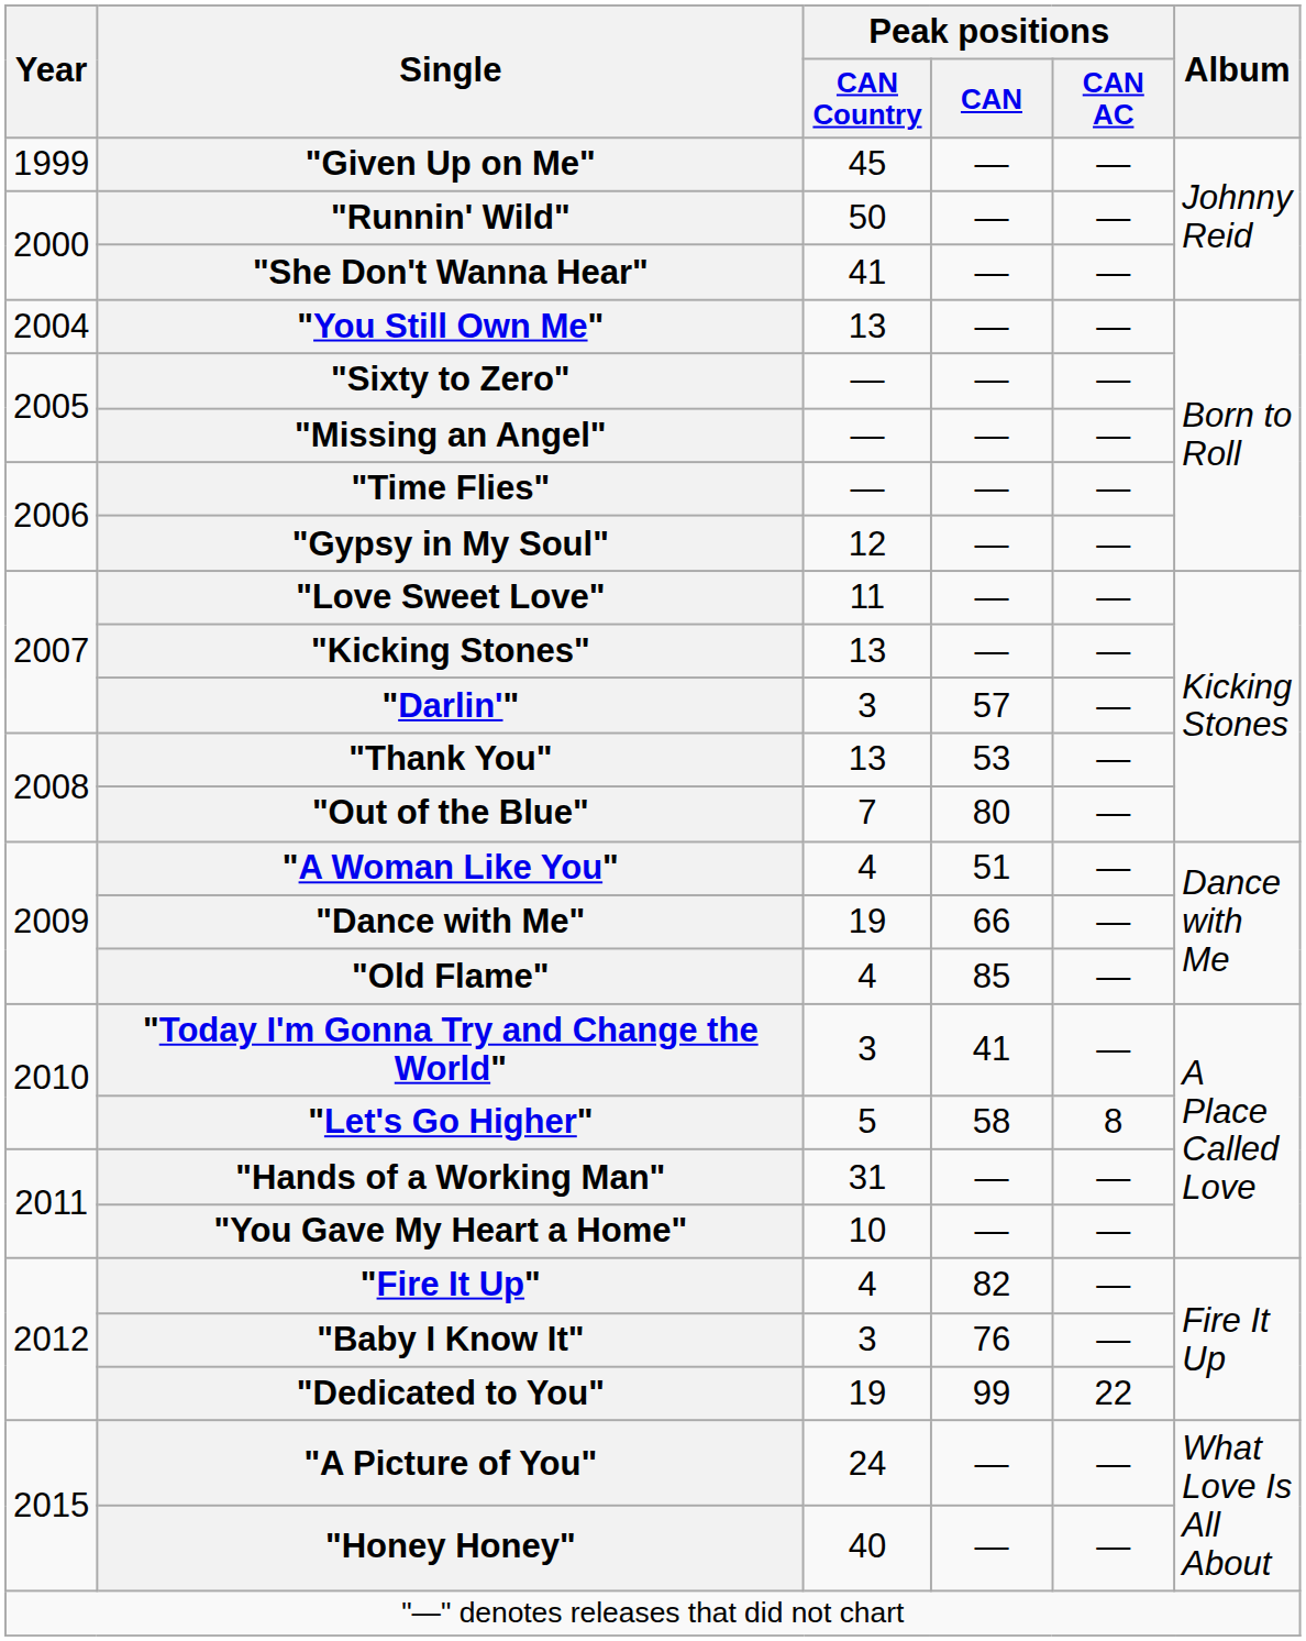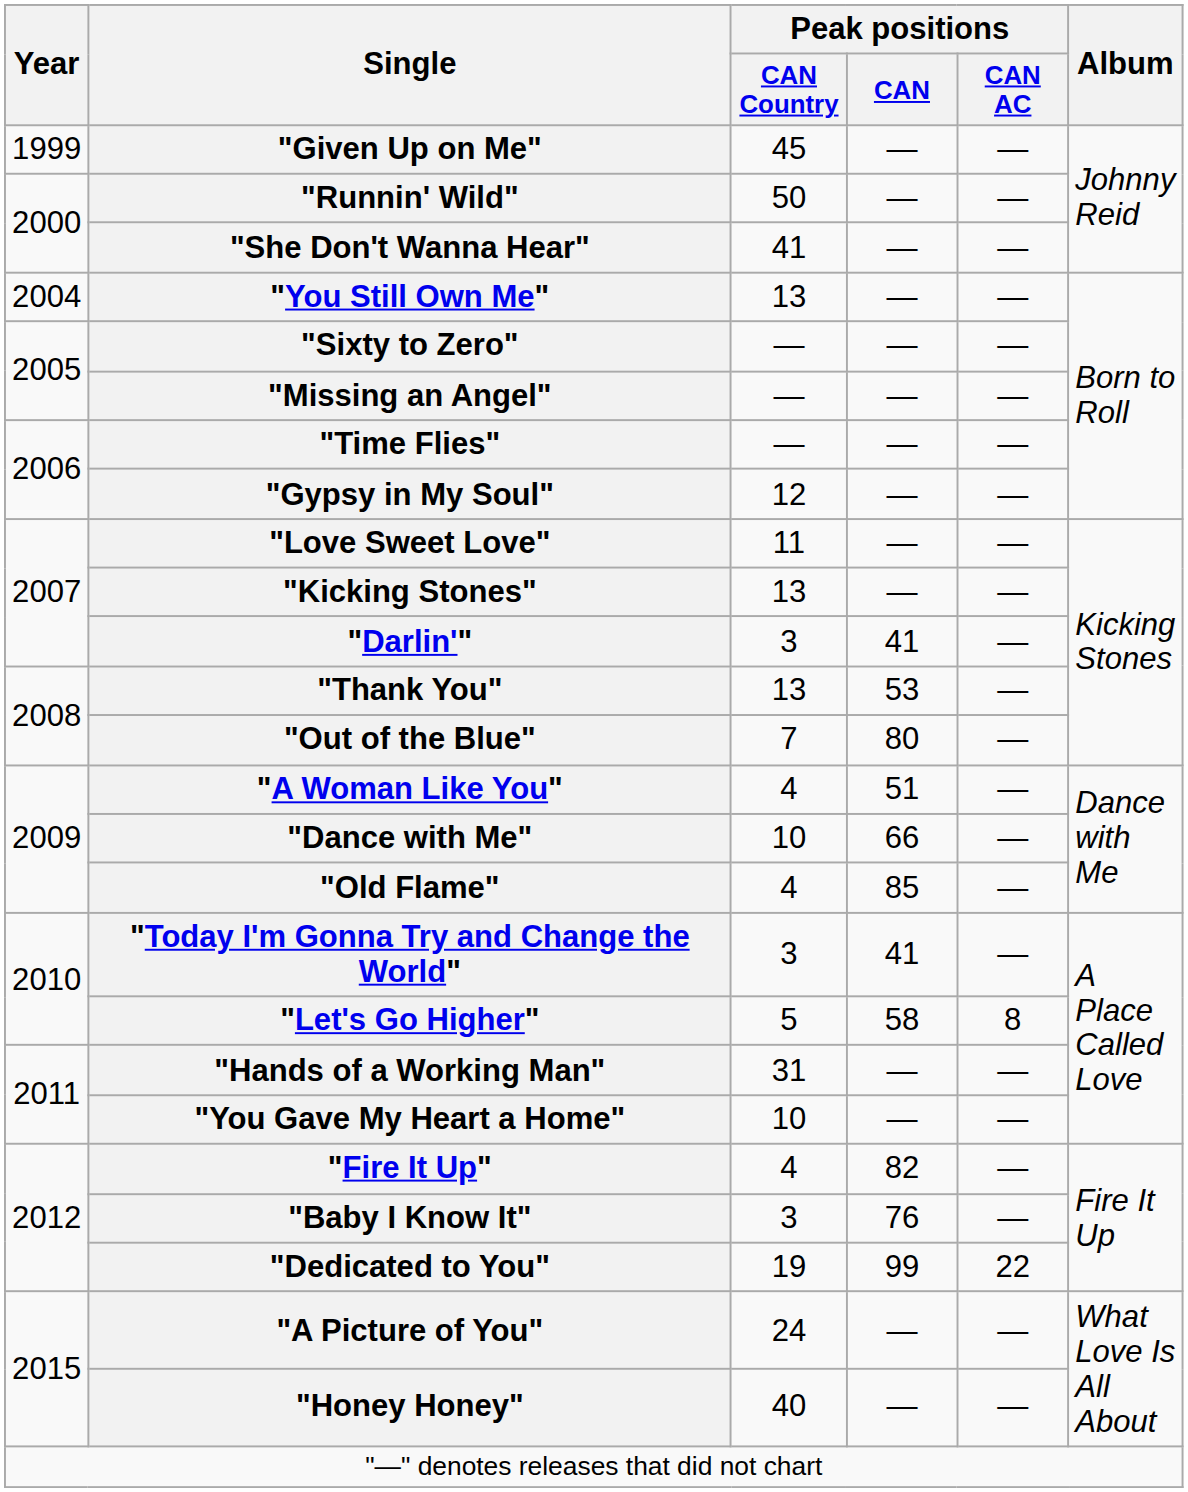"Darlin'" | Peak positions / CAN: 57 -> 41
"Dance with Me" | Peak positions / CAN Country: 19 -> 10
